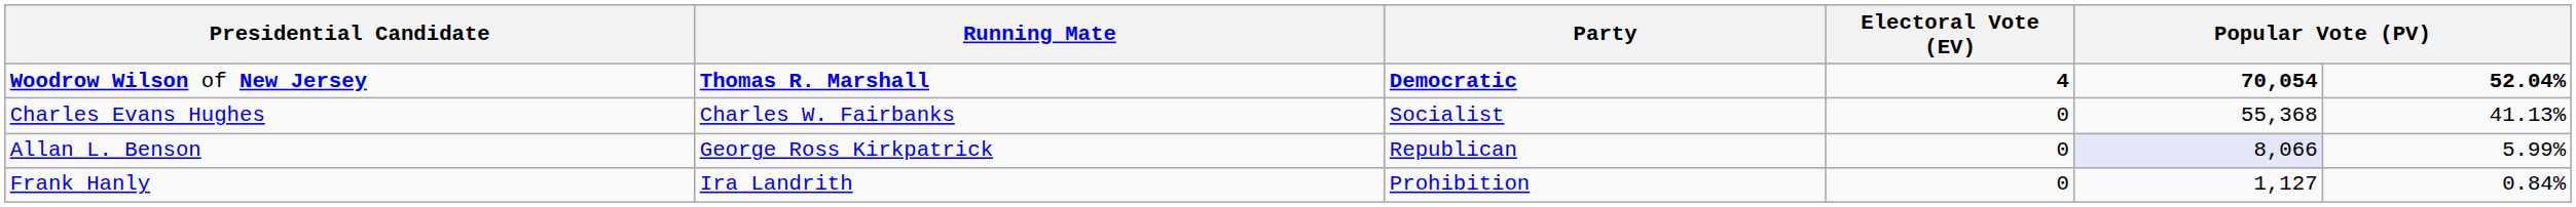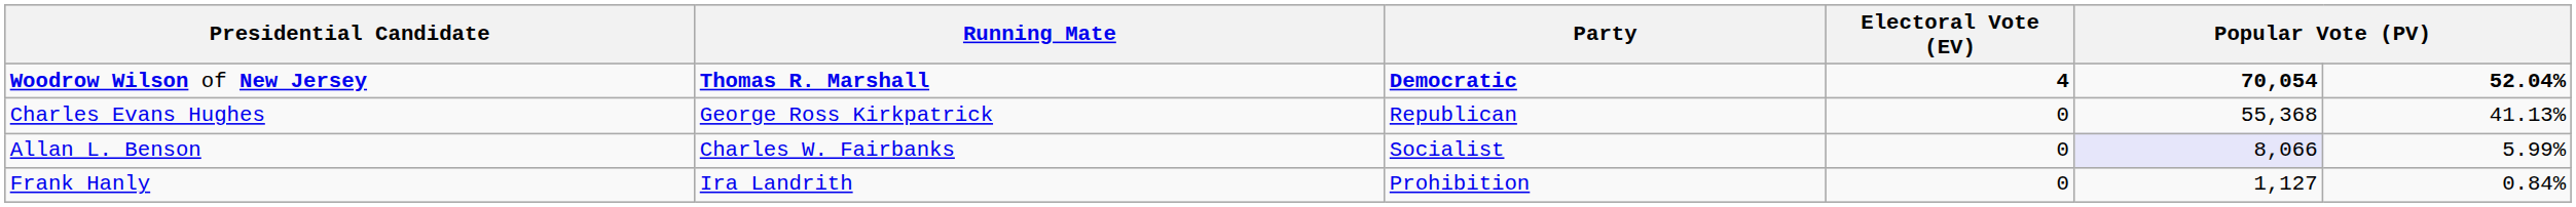Charles Evans Hughes | Running Mate: Charles W. Fairbanks -> George Ross Kirkpatrick
Charles Evans Hughes | Party: Socialist -> Republican
Allan L. Benson | Running Mate: George Ross Kirkpatrick -> Charles W. Fairbanks
Allan L. Benson | Party: Republican -> Socialist
